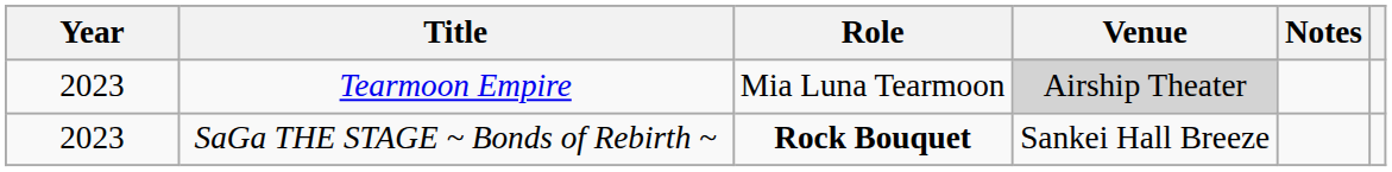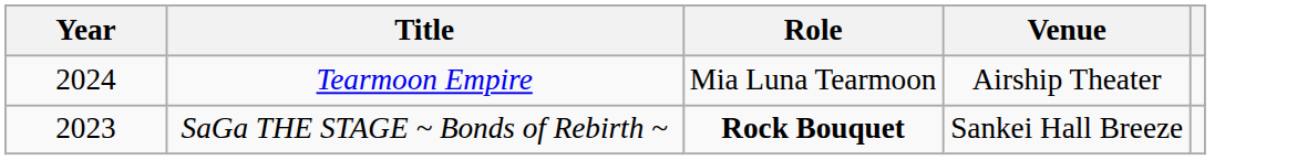- column: Notes
Tearmoon Empire | Year: 2023 -> 2024
Tearmoon Empire | Venue: lightgrey background -> no background
